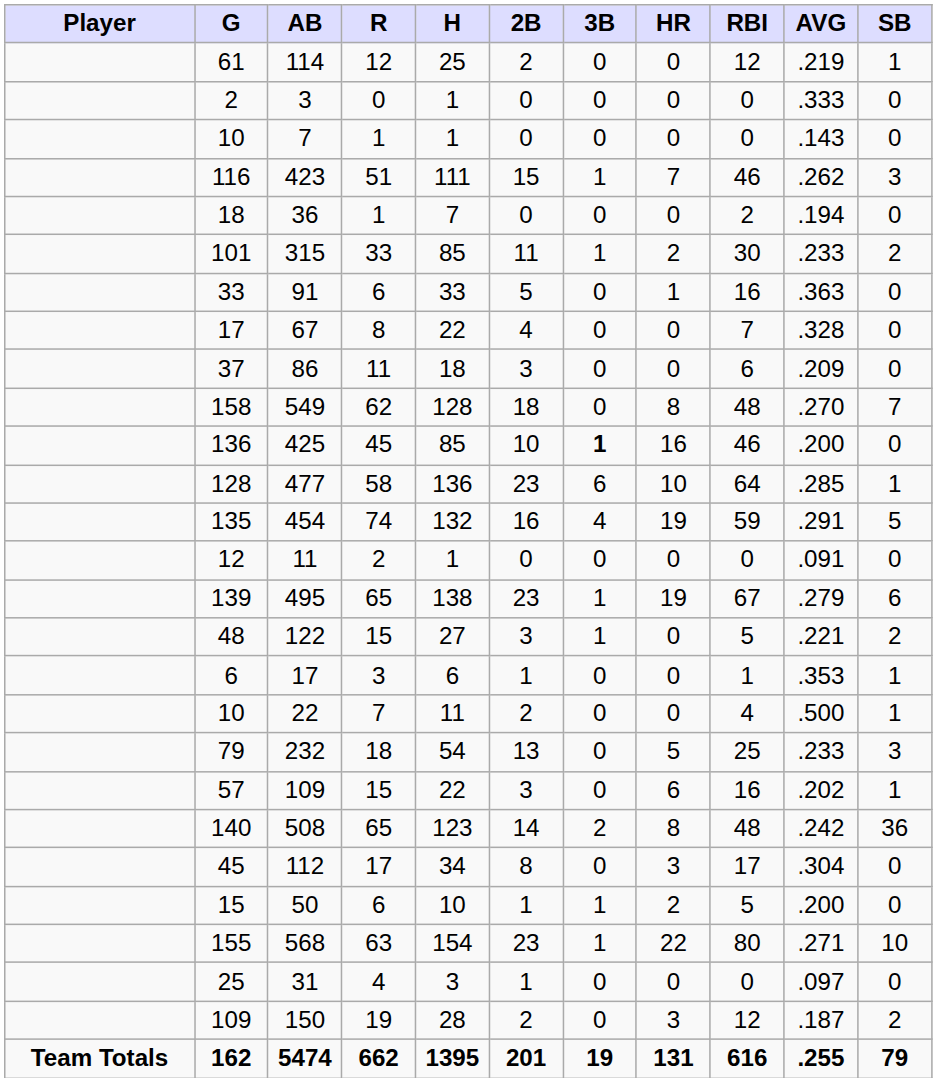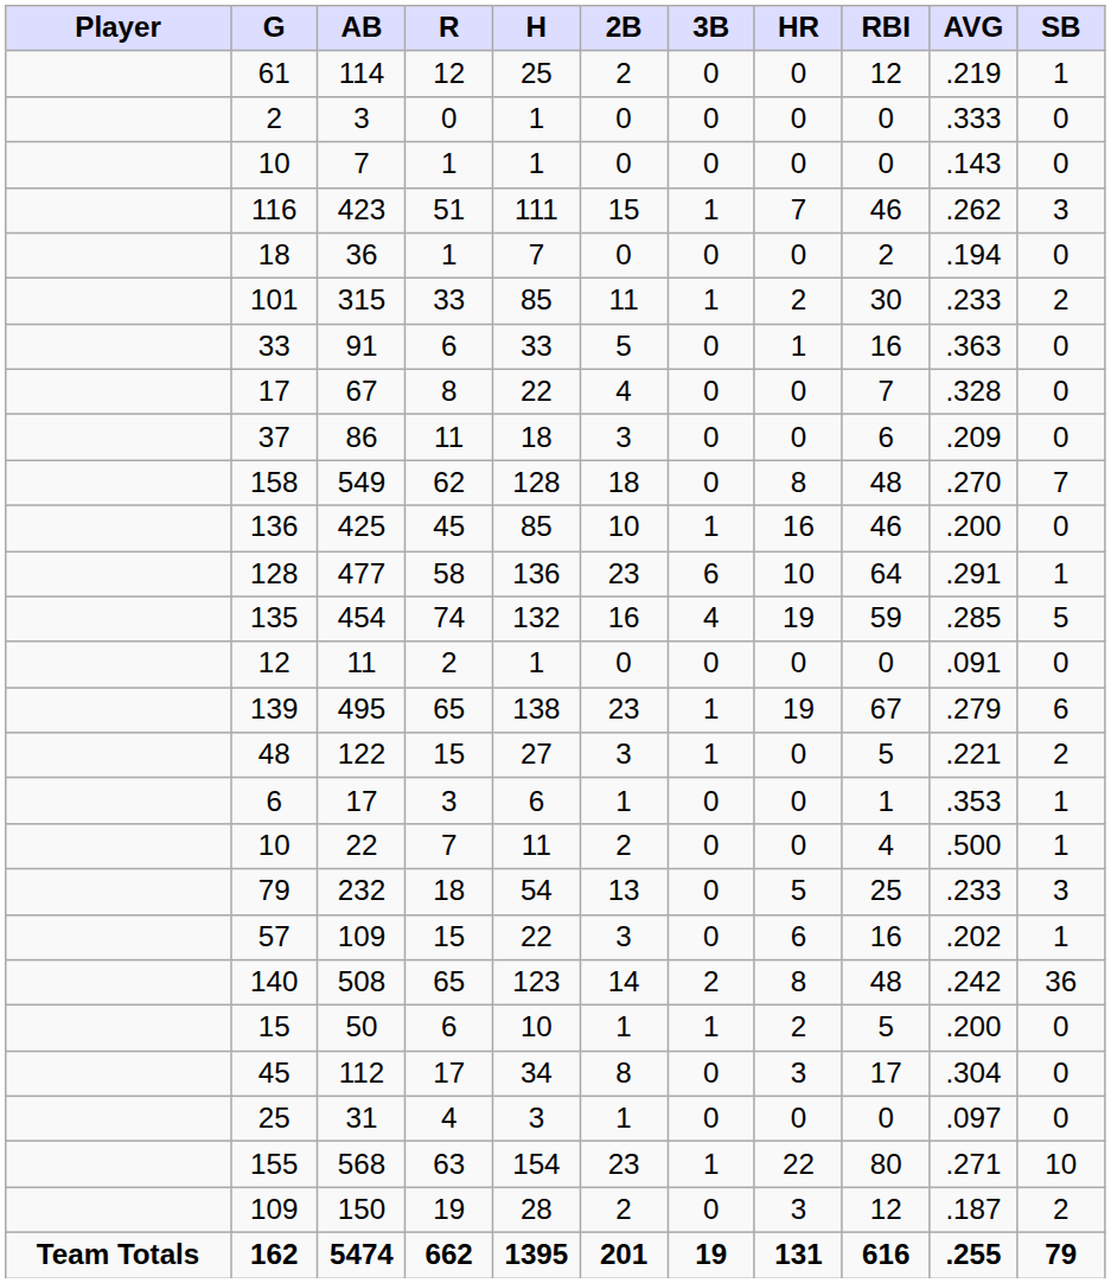425 | 3B: bold -> normal
477 | AVG: .285 -> .291
454 | AVG: .291 -> .285
rows swapped: 112 <-> 50
rows swapped: 31 <-> 568
